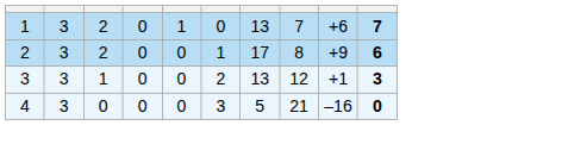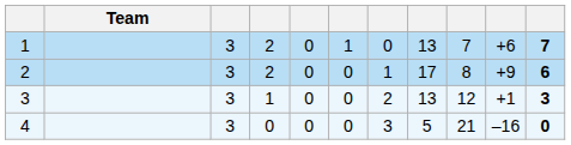+ column: Team
